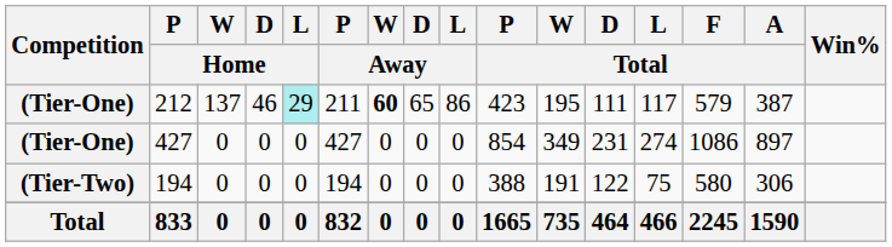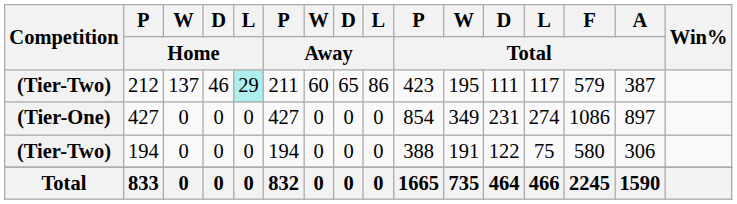212 | Competition: (Tier-One) -> (Tier-Two)
212 | W / Away: bold -> normal
